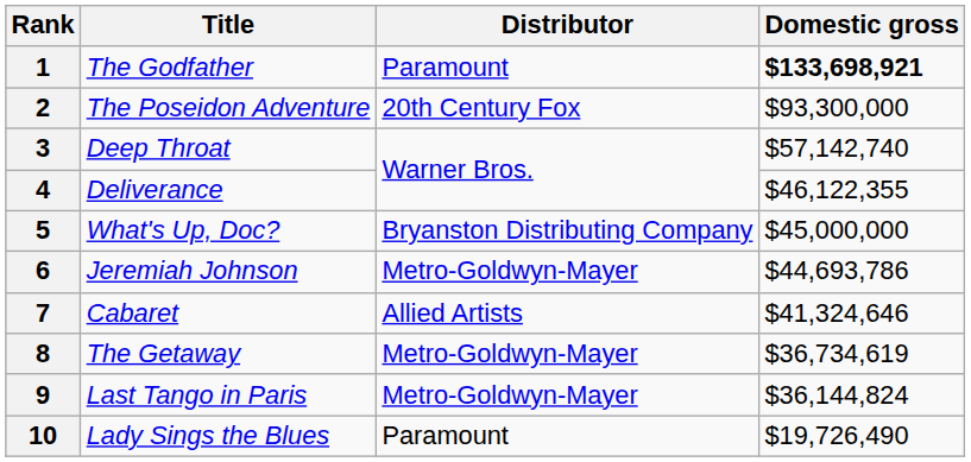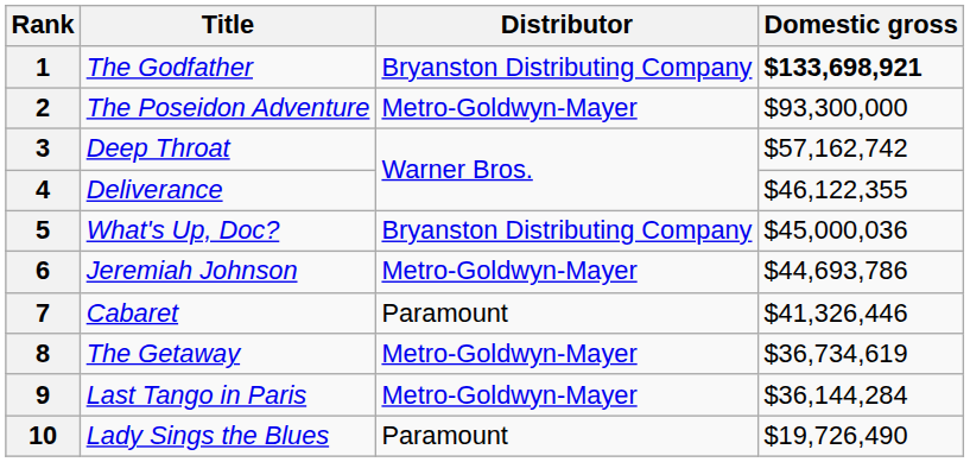1 | Distributor: Paramount -> Bryanston Distributing Company
2 | Distributor: 20th Century Fox -> Metro-Goldwyn-Mayer
3 | Domestic gross: $57,142,740 -> $57,162,742
5 | Domestic gross: $45,000,000 -> $45,000,036
7 | Distributor: Allied Artists -> Paramount
7 | Domestic gross: $41,324,646 -> $41,326,446
9 | Domestic gross: $36,144,824 -> $36,144,284
